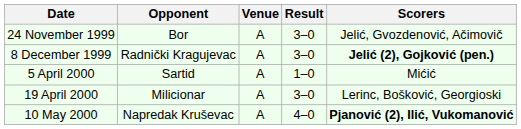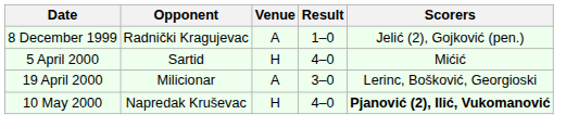- row: 24 November 1999 | Bor | A | 3–0 | Jelić, Gvozdenović, Ačimovič
8 December 1999 | Result: 3–0 -> 1–0
8 December 1999 | Scorers: bold -> normal
5 April 2000 | Venue: A -> H
5 April 2000 | Result: 1–0 -> 4–0
10 May 2000 | Venue: A -> H
